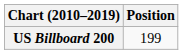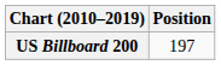US Billboard 200 | Position: 199 -> 197
